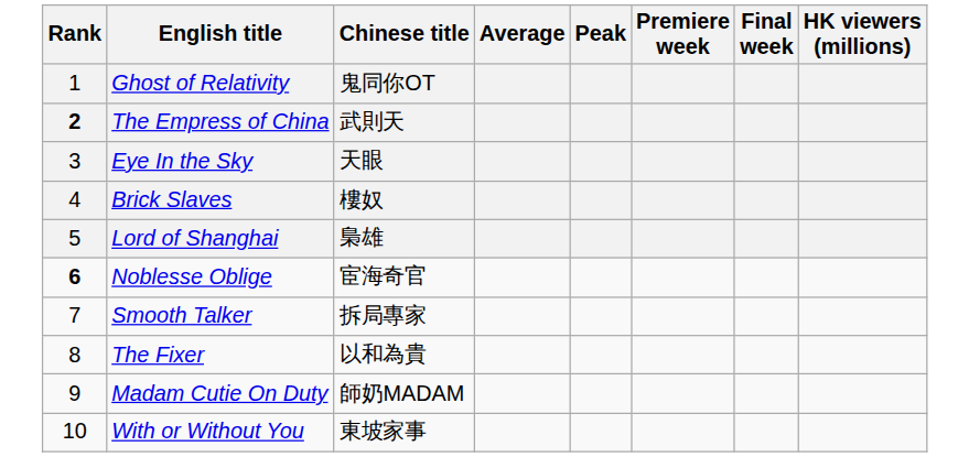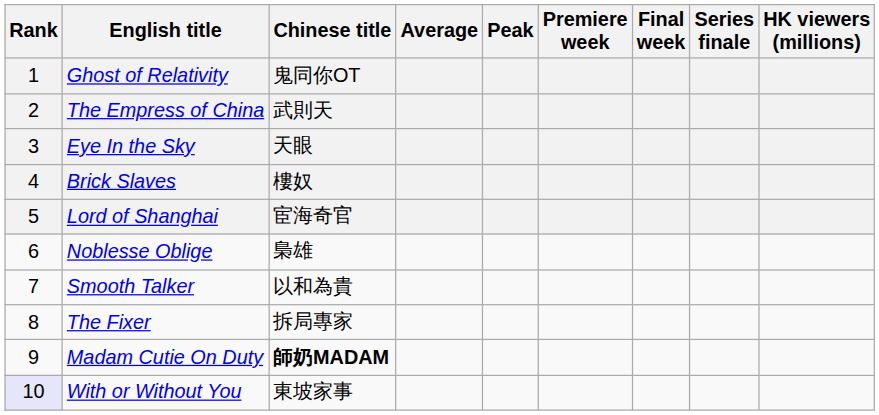+ column: Series finale
The Empress of China | Rank: bold -> normal
Lord of Shanghai | Chinese title: 梟雄 -> 宦海奇官
Noblesse Oblige | Rank: bold -> normal
Noblesse Oblige | Chinese title: 宦海奇官 -> 梟雄
Smooth Talker | Chinese title: 拆局專家 -> 以和為貴
The Fixer | Chinese title: 以和為貴 -> 拆局專家
Madam Cutie On Duty | Chinese title: normal -> bold
With or Without You | Rank: no background -> lavender background
